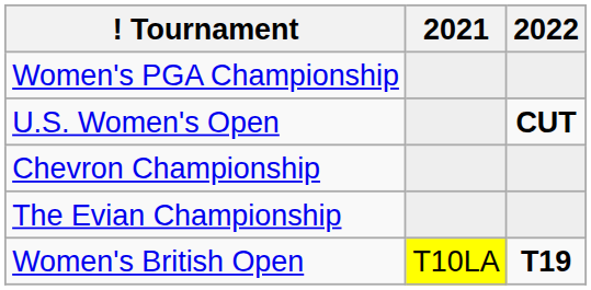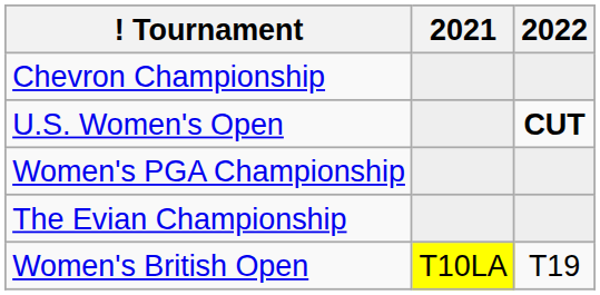rows swapped: Chevron Championship <-> Women's PGA Championship
Women's British Open | 2022: bold -> normal
